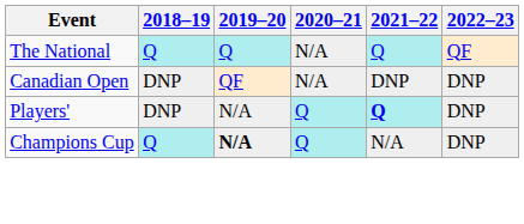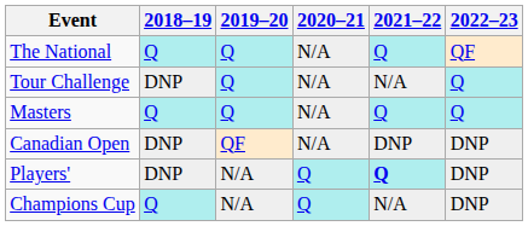+ row: Tour Challenge | DNP | Q | N/A | N/A | Q
+ row: Masters | Q | Q | N/A | Q | Q
Champions Cup | 2019–20: bold -> normal
